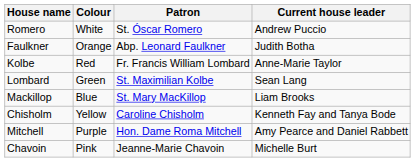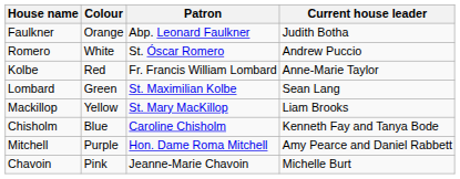rows swapped: Faulkner <-> Romero
Mackillop | Colour: Blue -> Yellow
Chisholm | Colour: Yellow -> Blue
